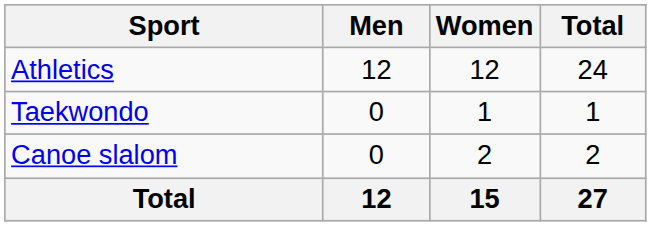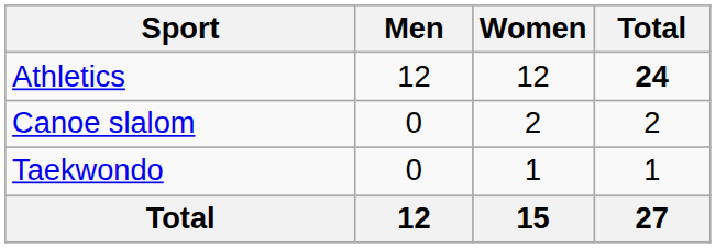Athletics | Total: normal -> bold
rows swapped: Canoe slalom <-> Taekwondo
